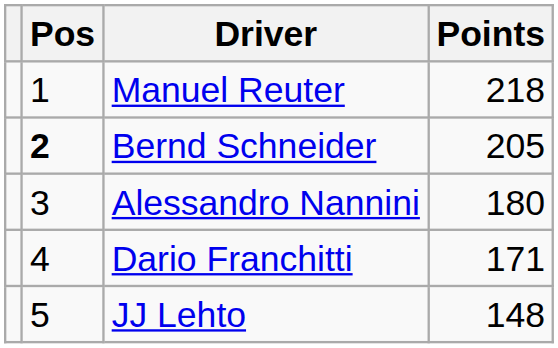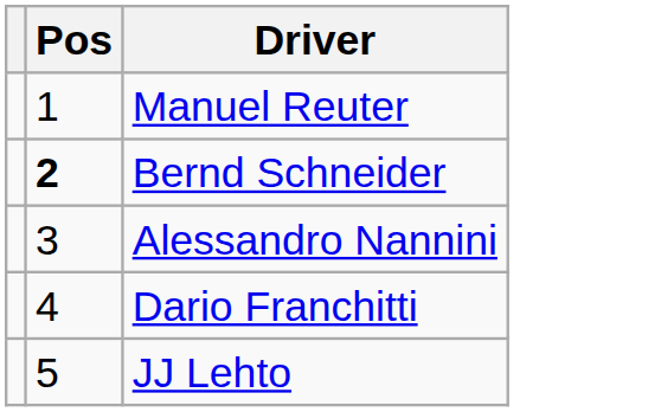- column: Points | 218 | 205 | 180 | 171 | 148
